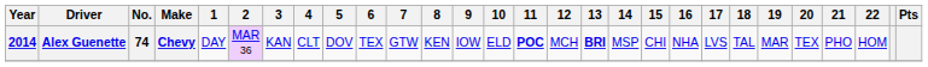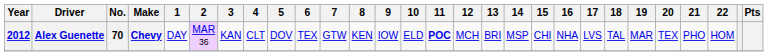Alex Guenette | Year: 2014 -> 2012
Alex Guenette | No.: 74 -> 70
Alex Guenette | 13: bold -> normal
